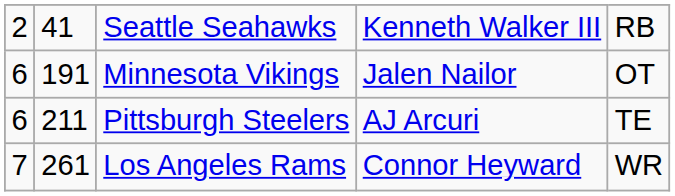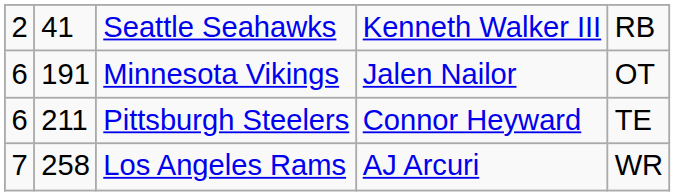Pittsburgh Steelers | column 4: AJ Arcuri -> Connor Heyward
Los Angeles Rams | column 2: 261 -> 258
Los Angeles Rams | column 4: Connor Heyward -> AJ Arcuri
